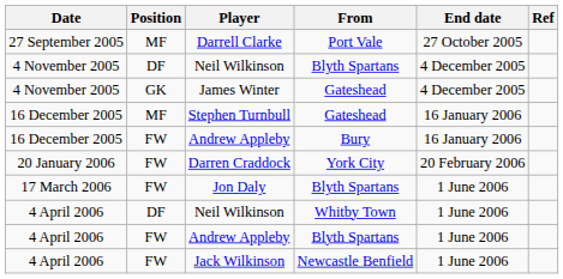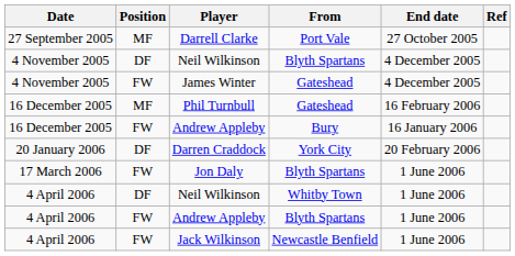James Winter | Position: GK -> FW
+ row: 16 December 2005 | MF | Phil Turnbull | Gateshead | 16 February 2006
- row: 16 December 2005 | MF | Stephen Turnbull | Gateshead | 16 January 2006
Darren Craddock | Position: FW -> DF
